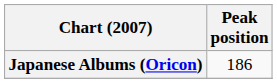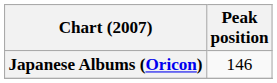Japanese Albums (Oricon) | Peak position: 186 -> 146
